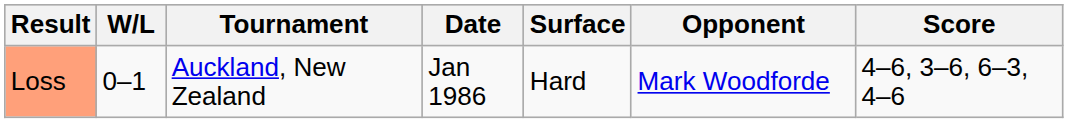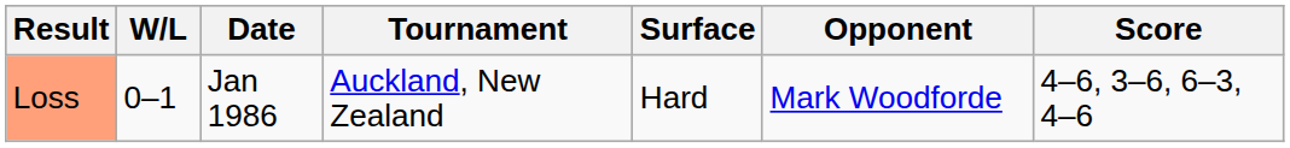columns swapped: Date <-> Tournament
